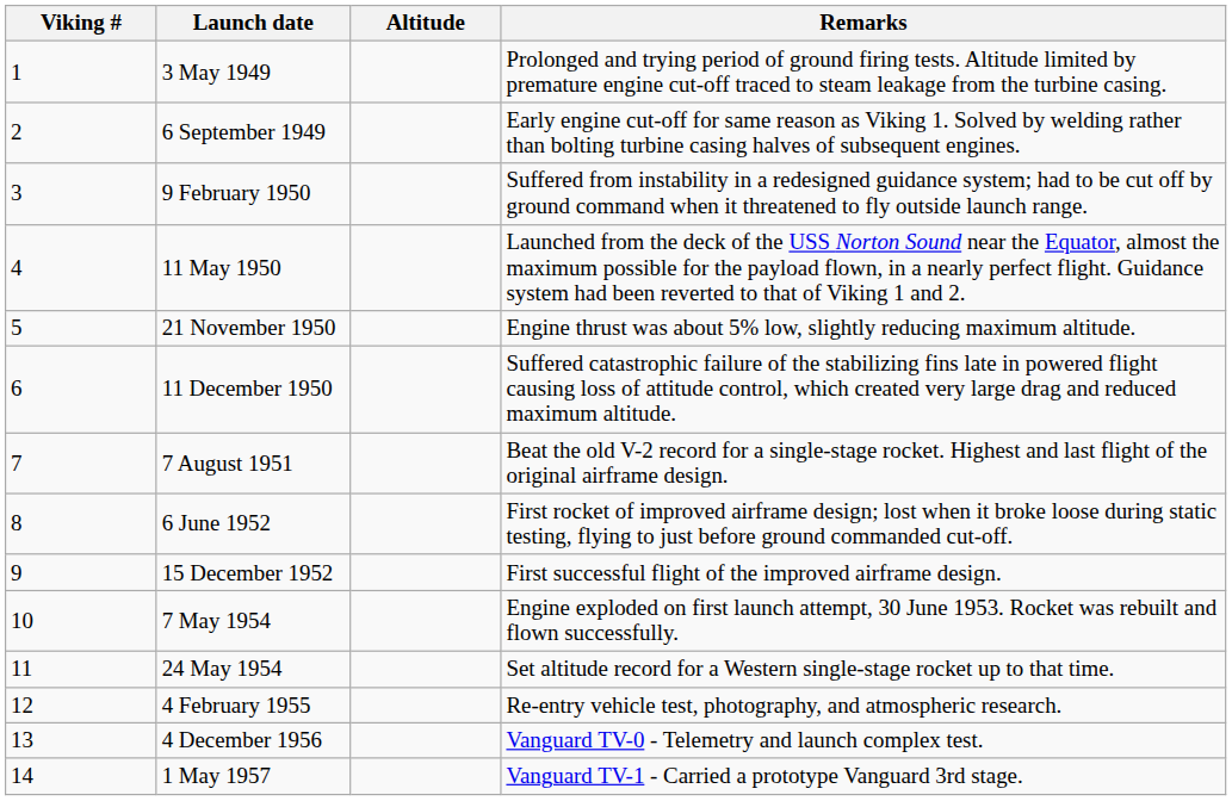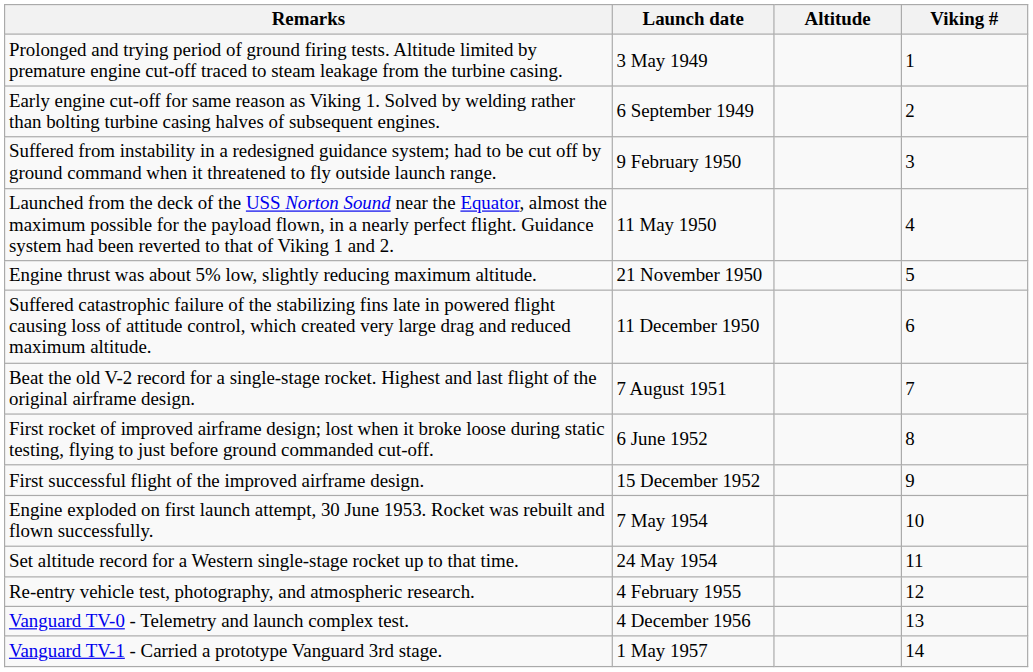columns swapped: Viking # <-> Remarks
